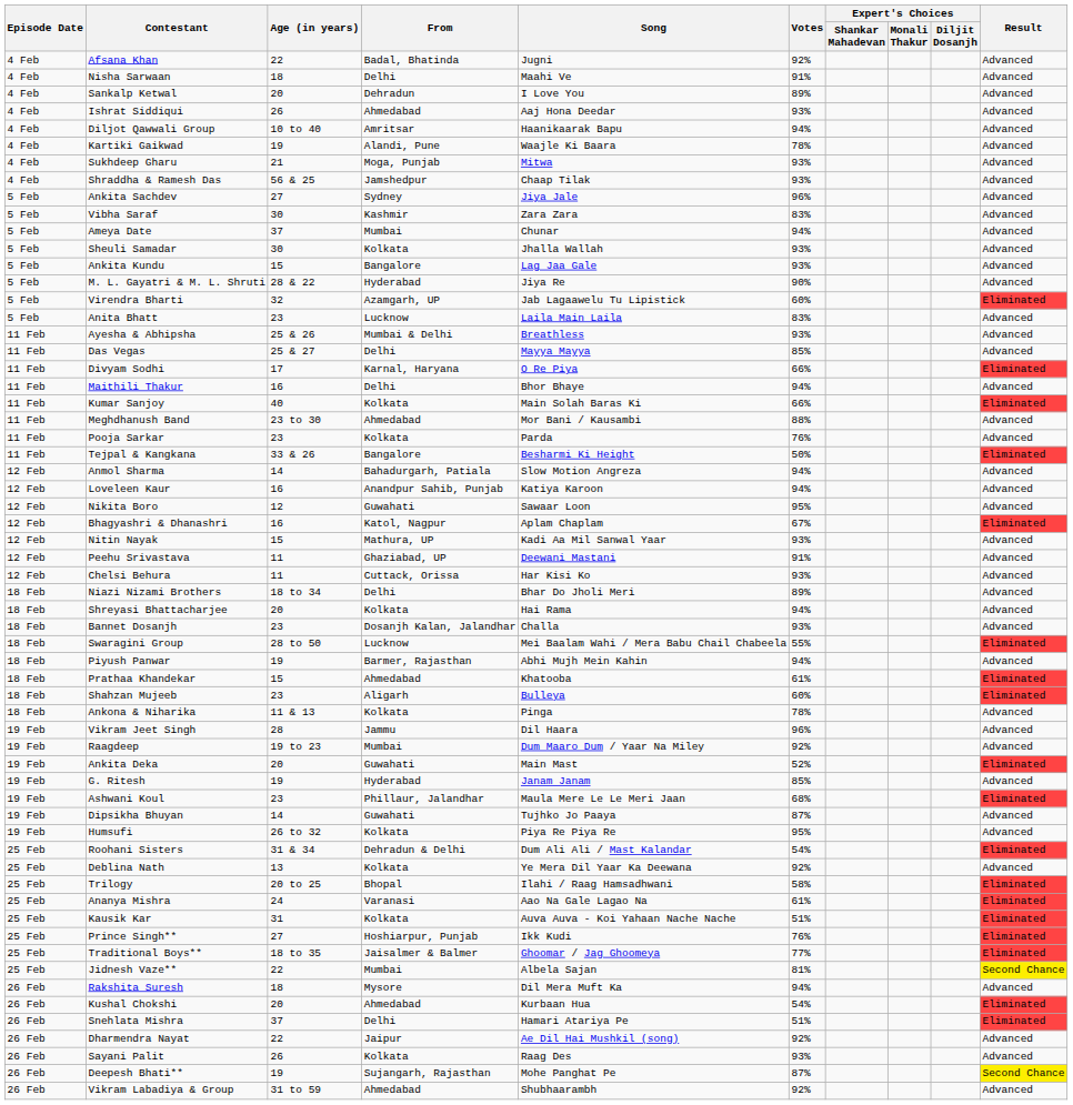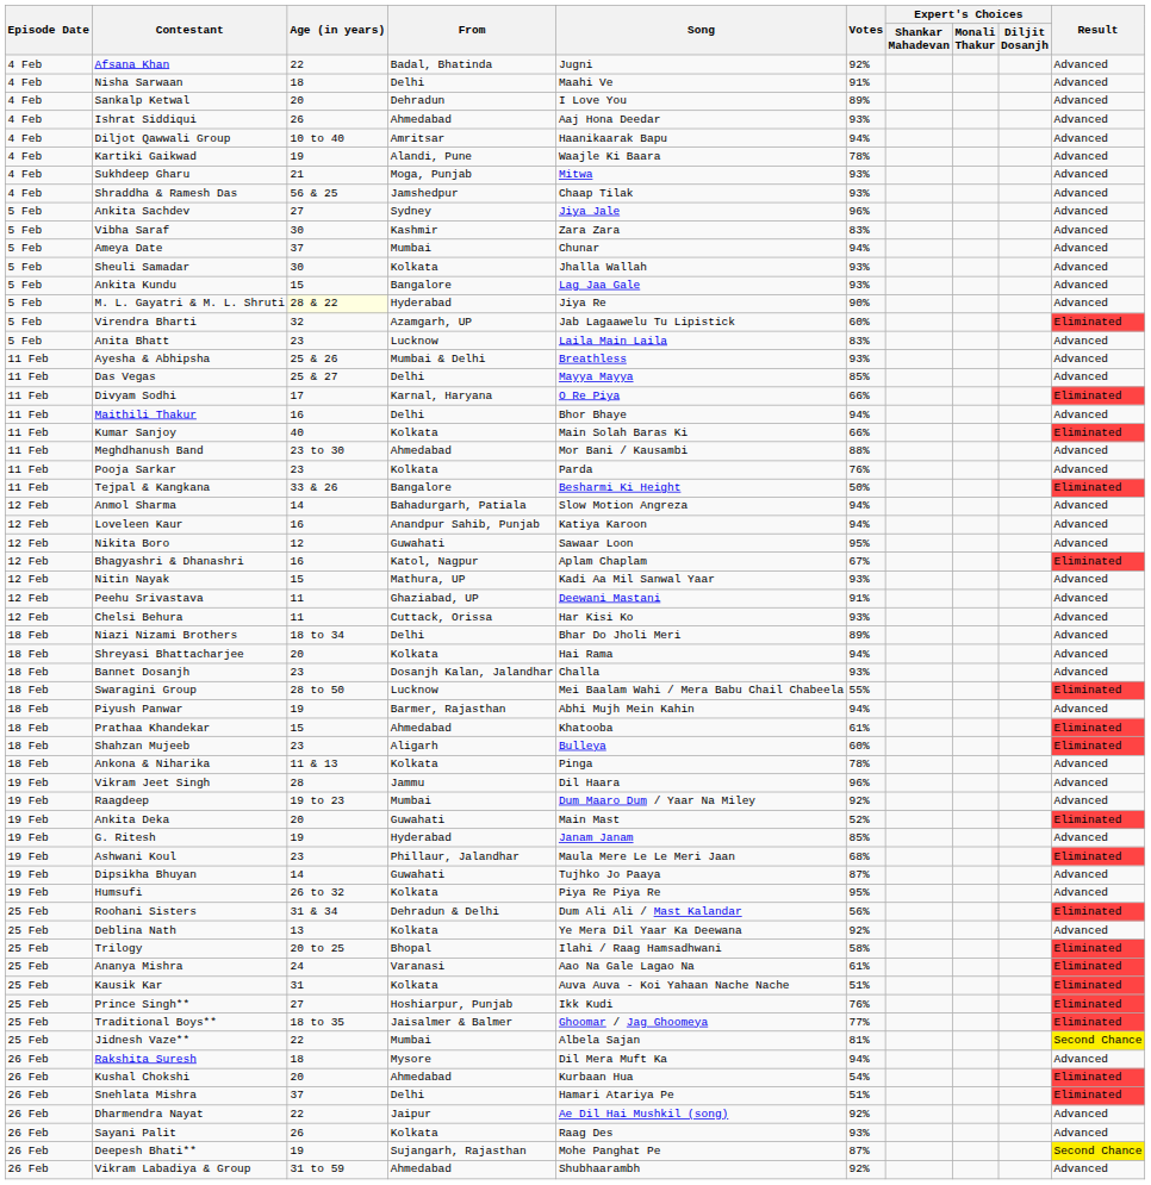M. L. Gayatri & M. L. Shruti | Age (in years): no background -> lightyellow background
Roohani Sisters | Votes: 54% -> 56%
